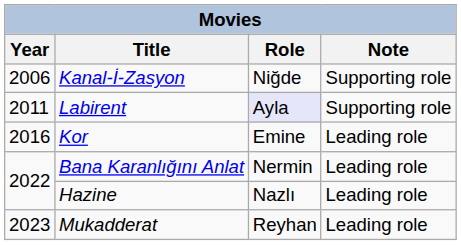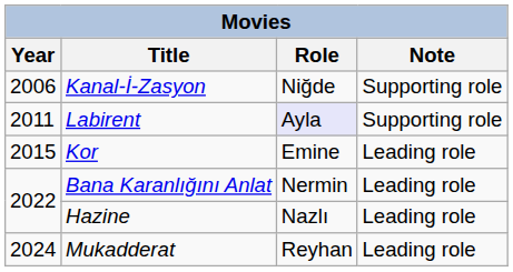Kor | Year: 2016 -> 2015
Mukadderat | Year: 2023 -> 2024
